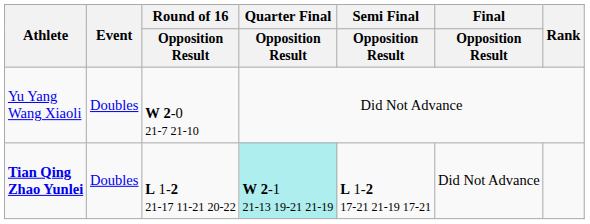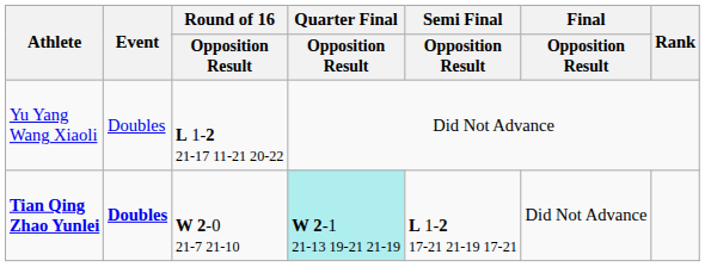Yu Yang Wang Xiaoli | Round of 16 / Opposition Result: W 2-0 21-7 21-10 -> L 1-2 21-17 11-21 20-22
Tian Qing Zhao Yunlei | Event: normal -> bold
Tian Qing Zhao Yunlei | Round of 16 / Opposition Result: L 1-2 21-17 11-21 20-22 -> W 2-0 21-7 21-10
